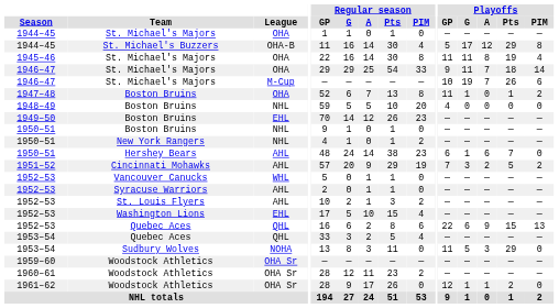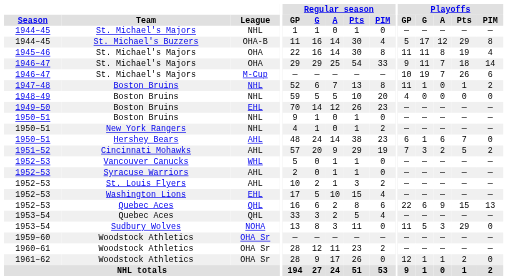1944–45 / St. Michael's Majors | League: OHA -> NHL
1947–48 | League: OHA -> NHL
